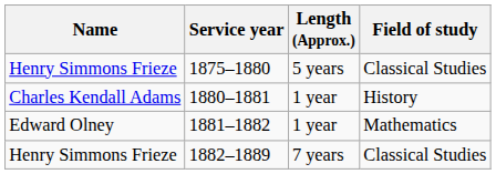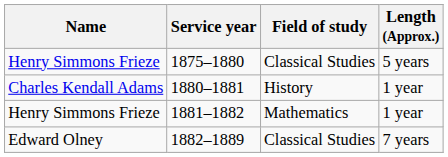columns swapped: Length (Approx.) <-> Field of study
1881–1882 | Name: Edward Olney -> Henry Simmons Frieze
1882–1889 | Name: Henry Simmons Frieze -> Edward Olney
